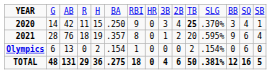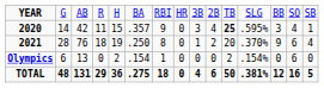2020 | column 6: .250 -> .357
2020 | column 12: .370% -> .595%
2021 | column 6: .357 -> .250
2021 | column 12: .595% -> .370%
